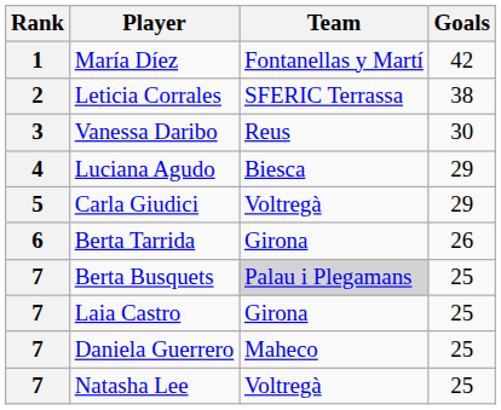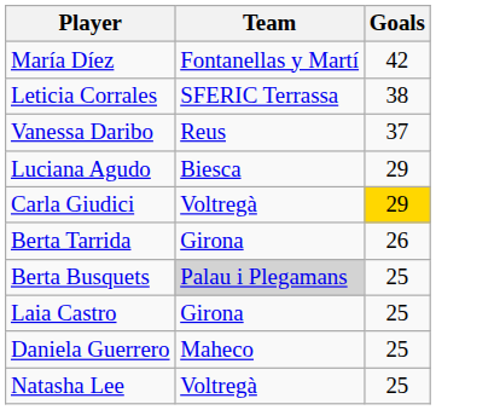- column: Rank | 1 | 2 | 3 | 4 | 5 | 6 | 7 | 7 | 7 | 7
Vanessa Daribo | Goals: 30 -> 37
Carla Giudici | Goals: no background -> gold background
